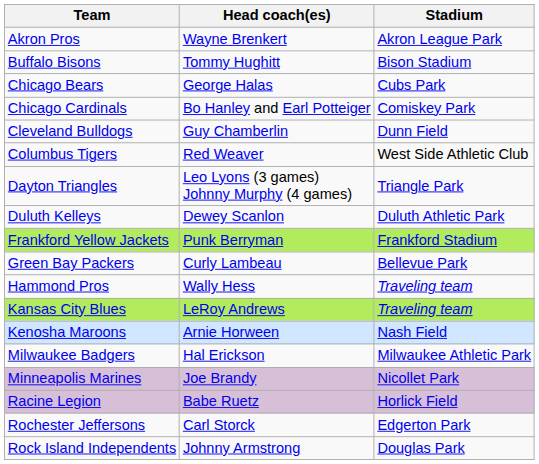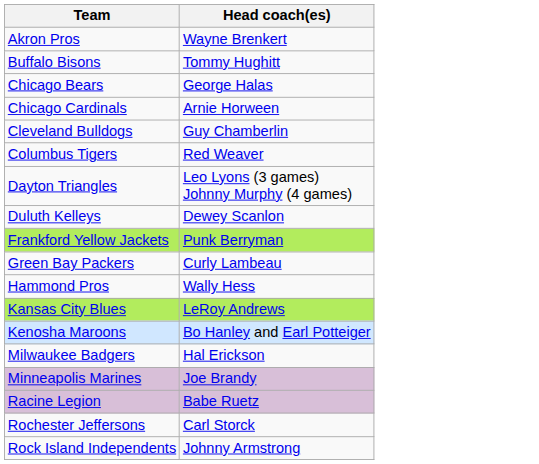- column: Stadium | Akron League Park | Bison Stadium | Cubs Park | Comiskey Park | Dunn Field | West Side Athletic Club | Triangle Park | Duluth Athletic Park | Frankford Stadium | Bellevue Park | Traveling team | Traveling team | Nash Field | Milwaukee Athletic Park | Nicollet Park | Horlick Field | Edgerton Park | Douglas Park
Chicago Cardinals | Head coach(es): Bo Hanley and Earl Potteiger -> Arnie Horween
Kenosha Maroons | Head coach(es): Arnie Horween -> Bo Hanley and Earl Potteiger
